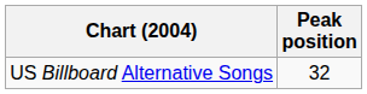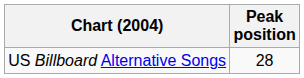US Billboard Alternative Songs | Peak position: 32 -> 28
